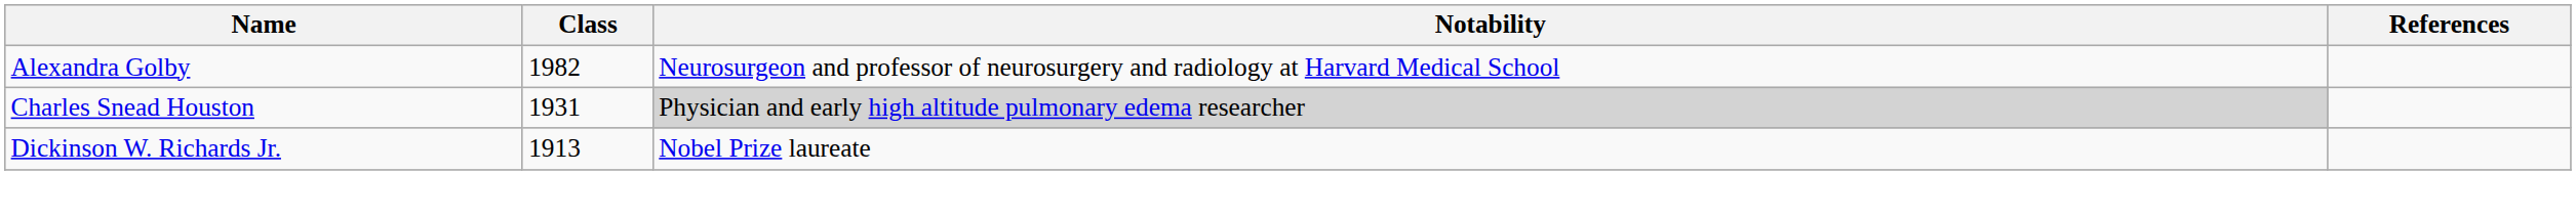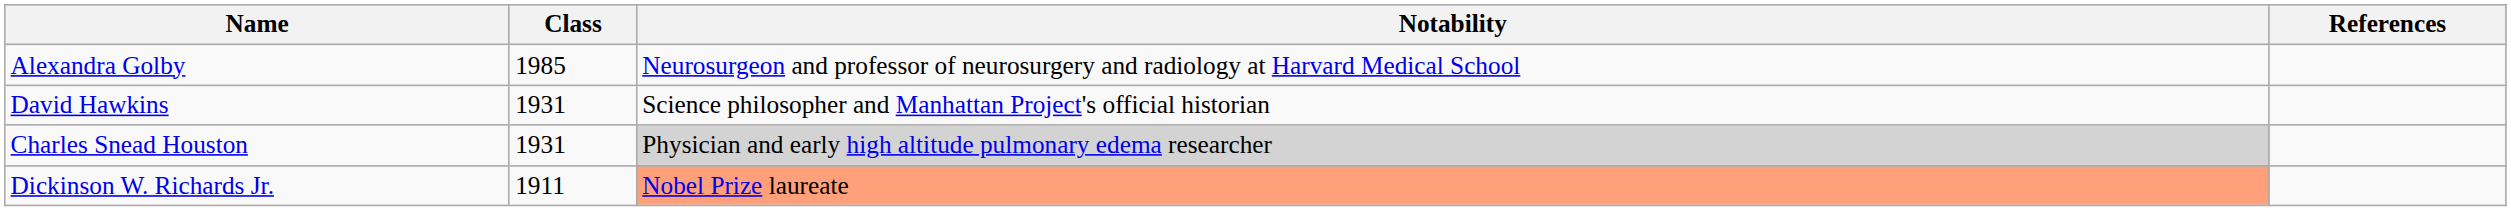Alexandra Golby | Class: 1982 -> 1985
+ row: David Hawkins | 1931 | Science philosopher and Manhattan Project's official historian
Dickinson W. Richards Jr. | Class: 1913 -> 1911
Dickinson W. Richards Jr. | Notability: no background -> lightsalmon background
